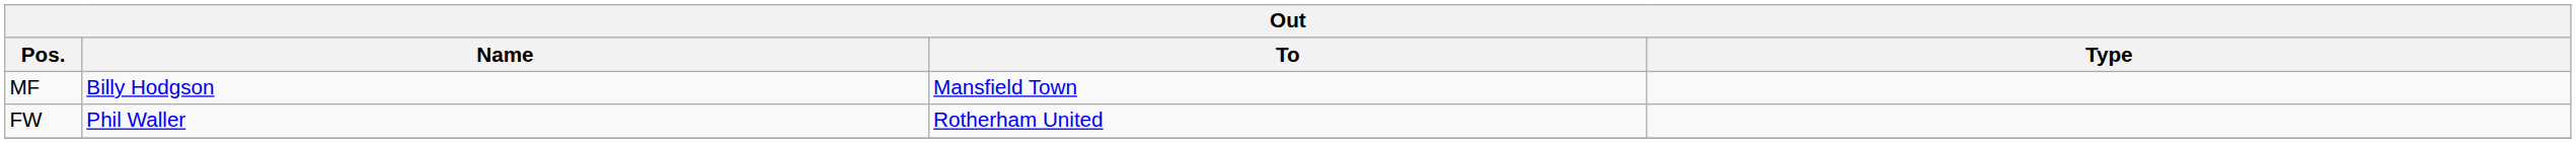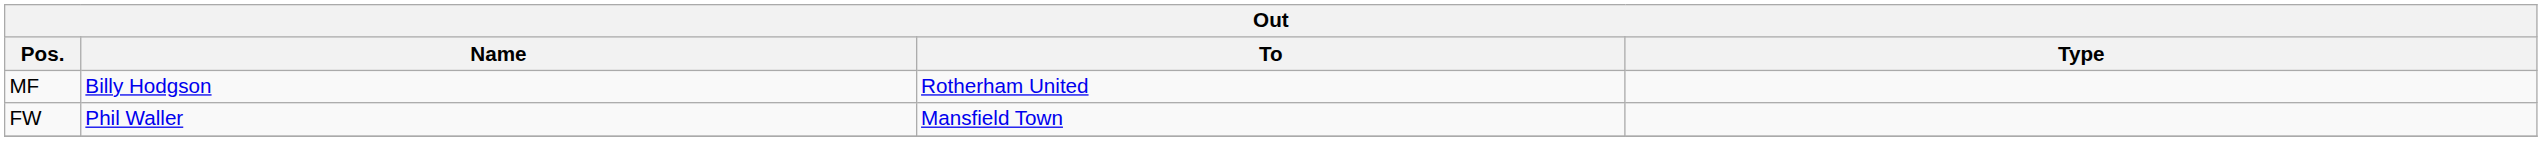MF | To: Mansfield Town -> Rotherham United
FW | To: Rotherham United -> Mansfield Town
